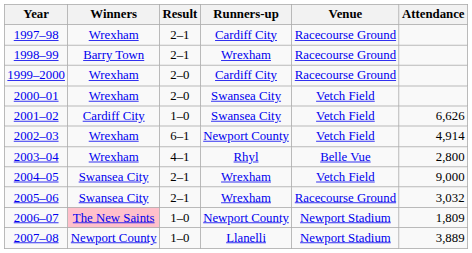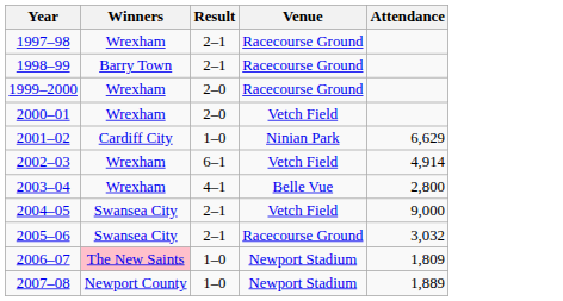- column: Runners-up | Cardiff City | Wrexham | Cardiff City | Swansea City | Swansea City | Newport County | Rhyl | Wrexham | Wrexham | Newport County | Llanelli
2001–02 | Venue: Vetch Field -> Ninian Park
2001–02 | Attendance: 6,626 -> 6,629
2007–08 | Attendance: 3,889 -> 1,889
